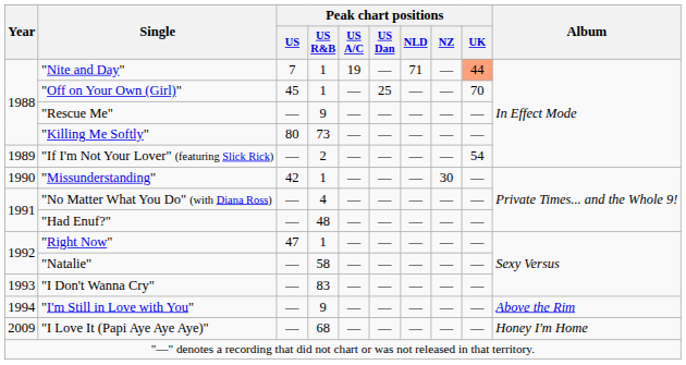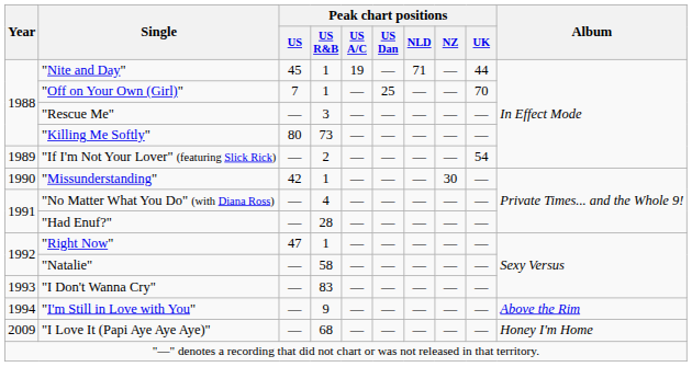"Nite and Day" | Peak chart positions / US: 7 -> 45
"Nite and Day" | Peak chart positions / UK: lightsalmon background -> no background
"Off on Your Own (Girl)" | Peak chart positions / US: 45 -> 7
"Rescue Me" | Peak chart positions / US R&B: 9 -> 3
"Had Enuf?" | Peak chart positions / US R&B: 48 -> 28
